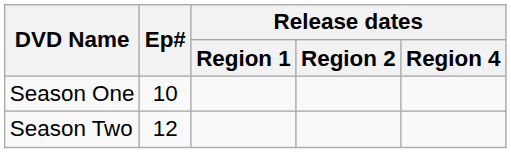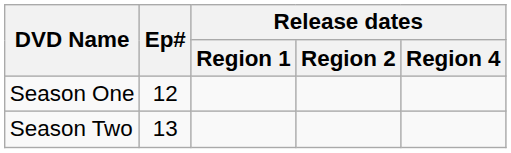Season One | Ep#: 10 -> 12
Season Two | Ep#: 12 -> 13
